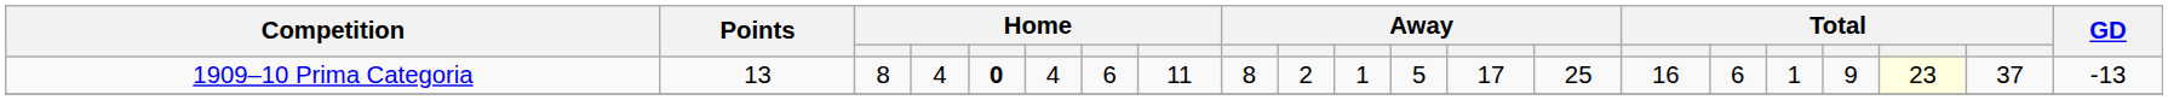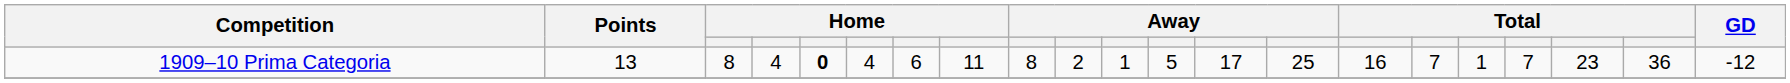1909–10 Prima Categoria | column 16: 6 -> 7
1909–10 Prima Categoria | column 18: 9 -> 7
1909–10 Prima Categoria | column 19: lightyellow background -> no background
1909–10 Prima Categoria | column 20: 37 -> 36
1909–10 Prima Categoria | GD: -13 -> -12
